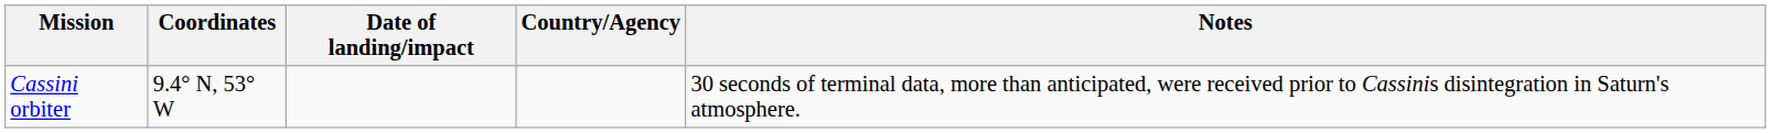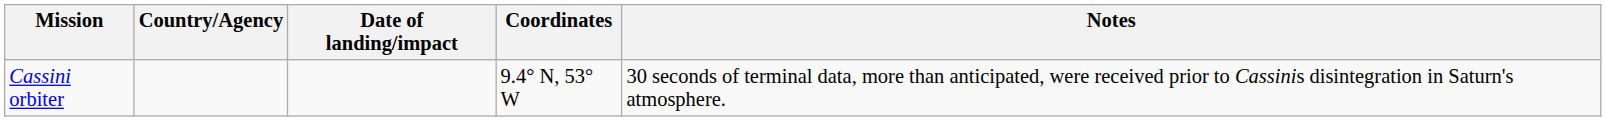columns swapped: Country/Agency <-> Coordinates
